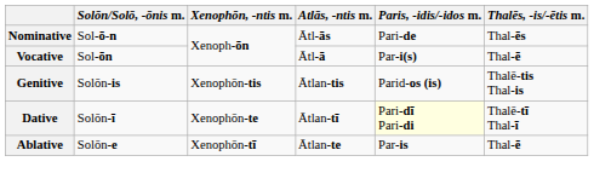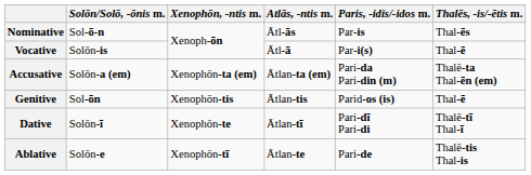Nominative | Paris, -idis/-idos m.: Pari-de -> Par-is
Vocative | Solōn/Solō, -ōnis m.: Sol-ōn -> Solōn-is
+ row: Accusative | Solōn-a (em) | Xenophōn-ta (em) | Ātlan-ta (em) | Pari-da Pari-din (m) | Thalē-ta Thal-ēn (em)
Genitive | Solōn/Solō, -ōnis m.: Solōn-is -> Sol-ōn
Genitive | Thalēs, -is/-ētis m.: Thalē-tis Thal-is -> Thal-ē
Dative | Paris, -idis/-idos m.: lightyellow background -> no background
Ablative | Paris, -idis/-idos m.: Par-is -> Pari-de
Ablative | Thalēs, -is/-ētis m.: Thal-ē -> Thalē-tis Thal-is
